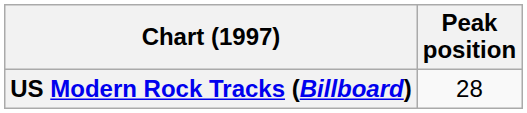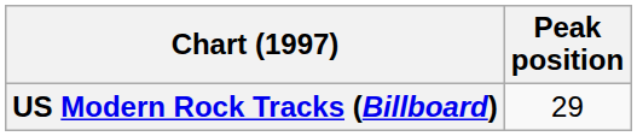US Modern Rock Tracks (Billboard) | Peak position: 28 -> 29
